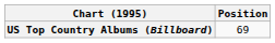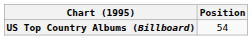US Top Country Albums (Billboard) | Position: 69 -> 54
